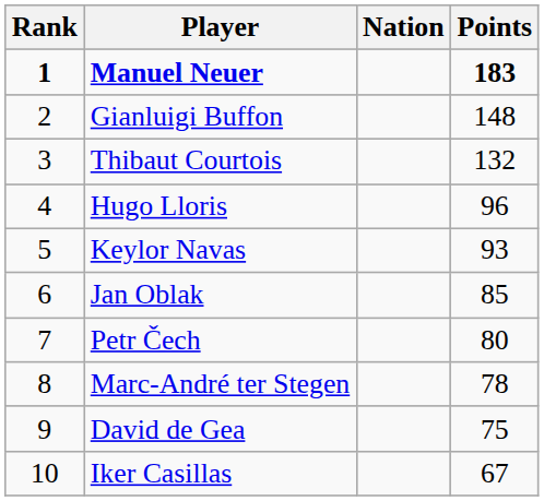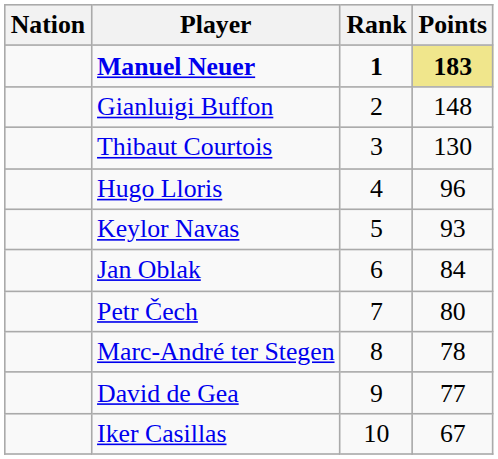columns swapped: Rank <-> Nation
Manuel Neuer | Points: no background -> khaki background
Thibaut Courtois | Points: 132 -> 130
Jan Oblak | Points: 85 -> 84
David de Gea | Points: 75 -> 77
